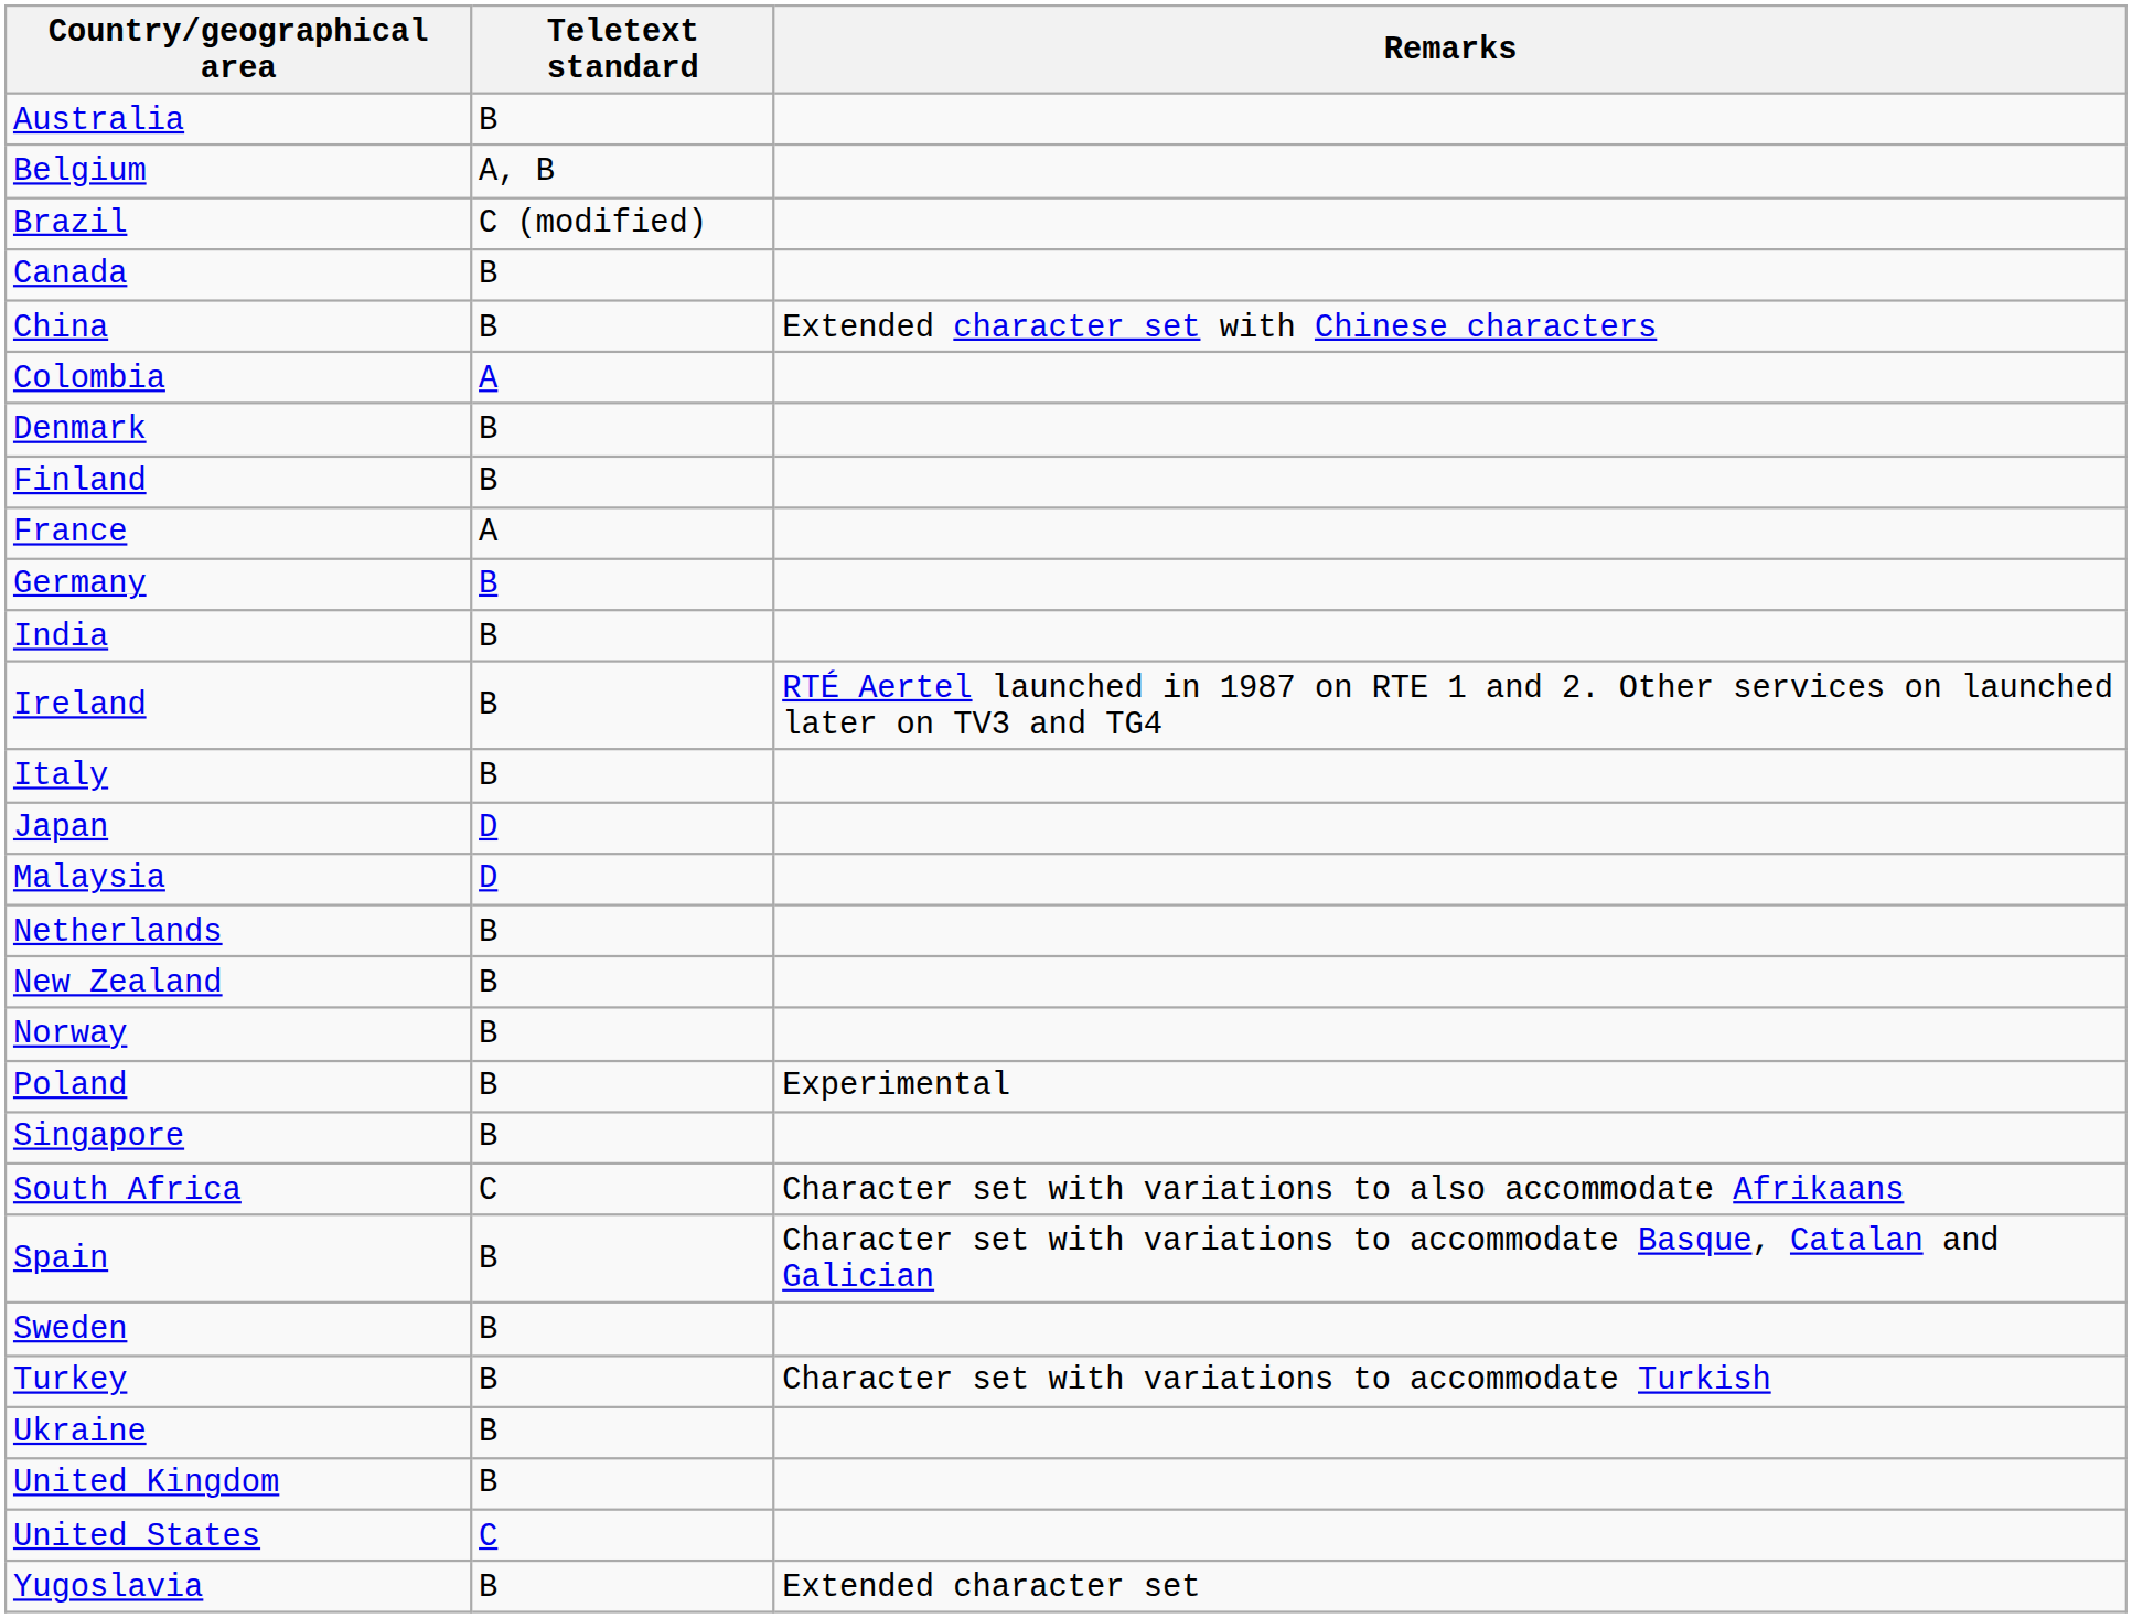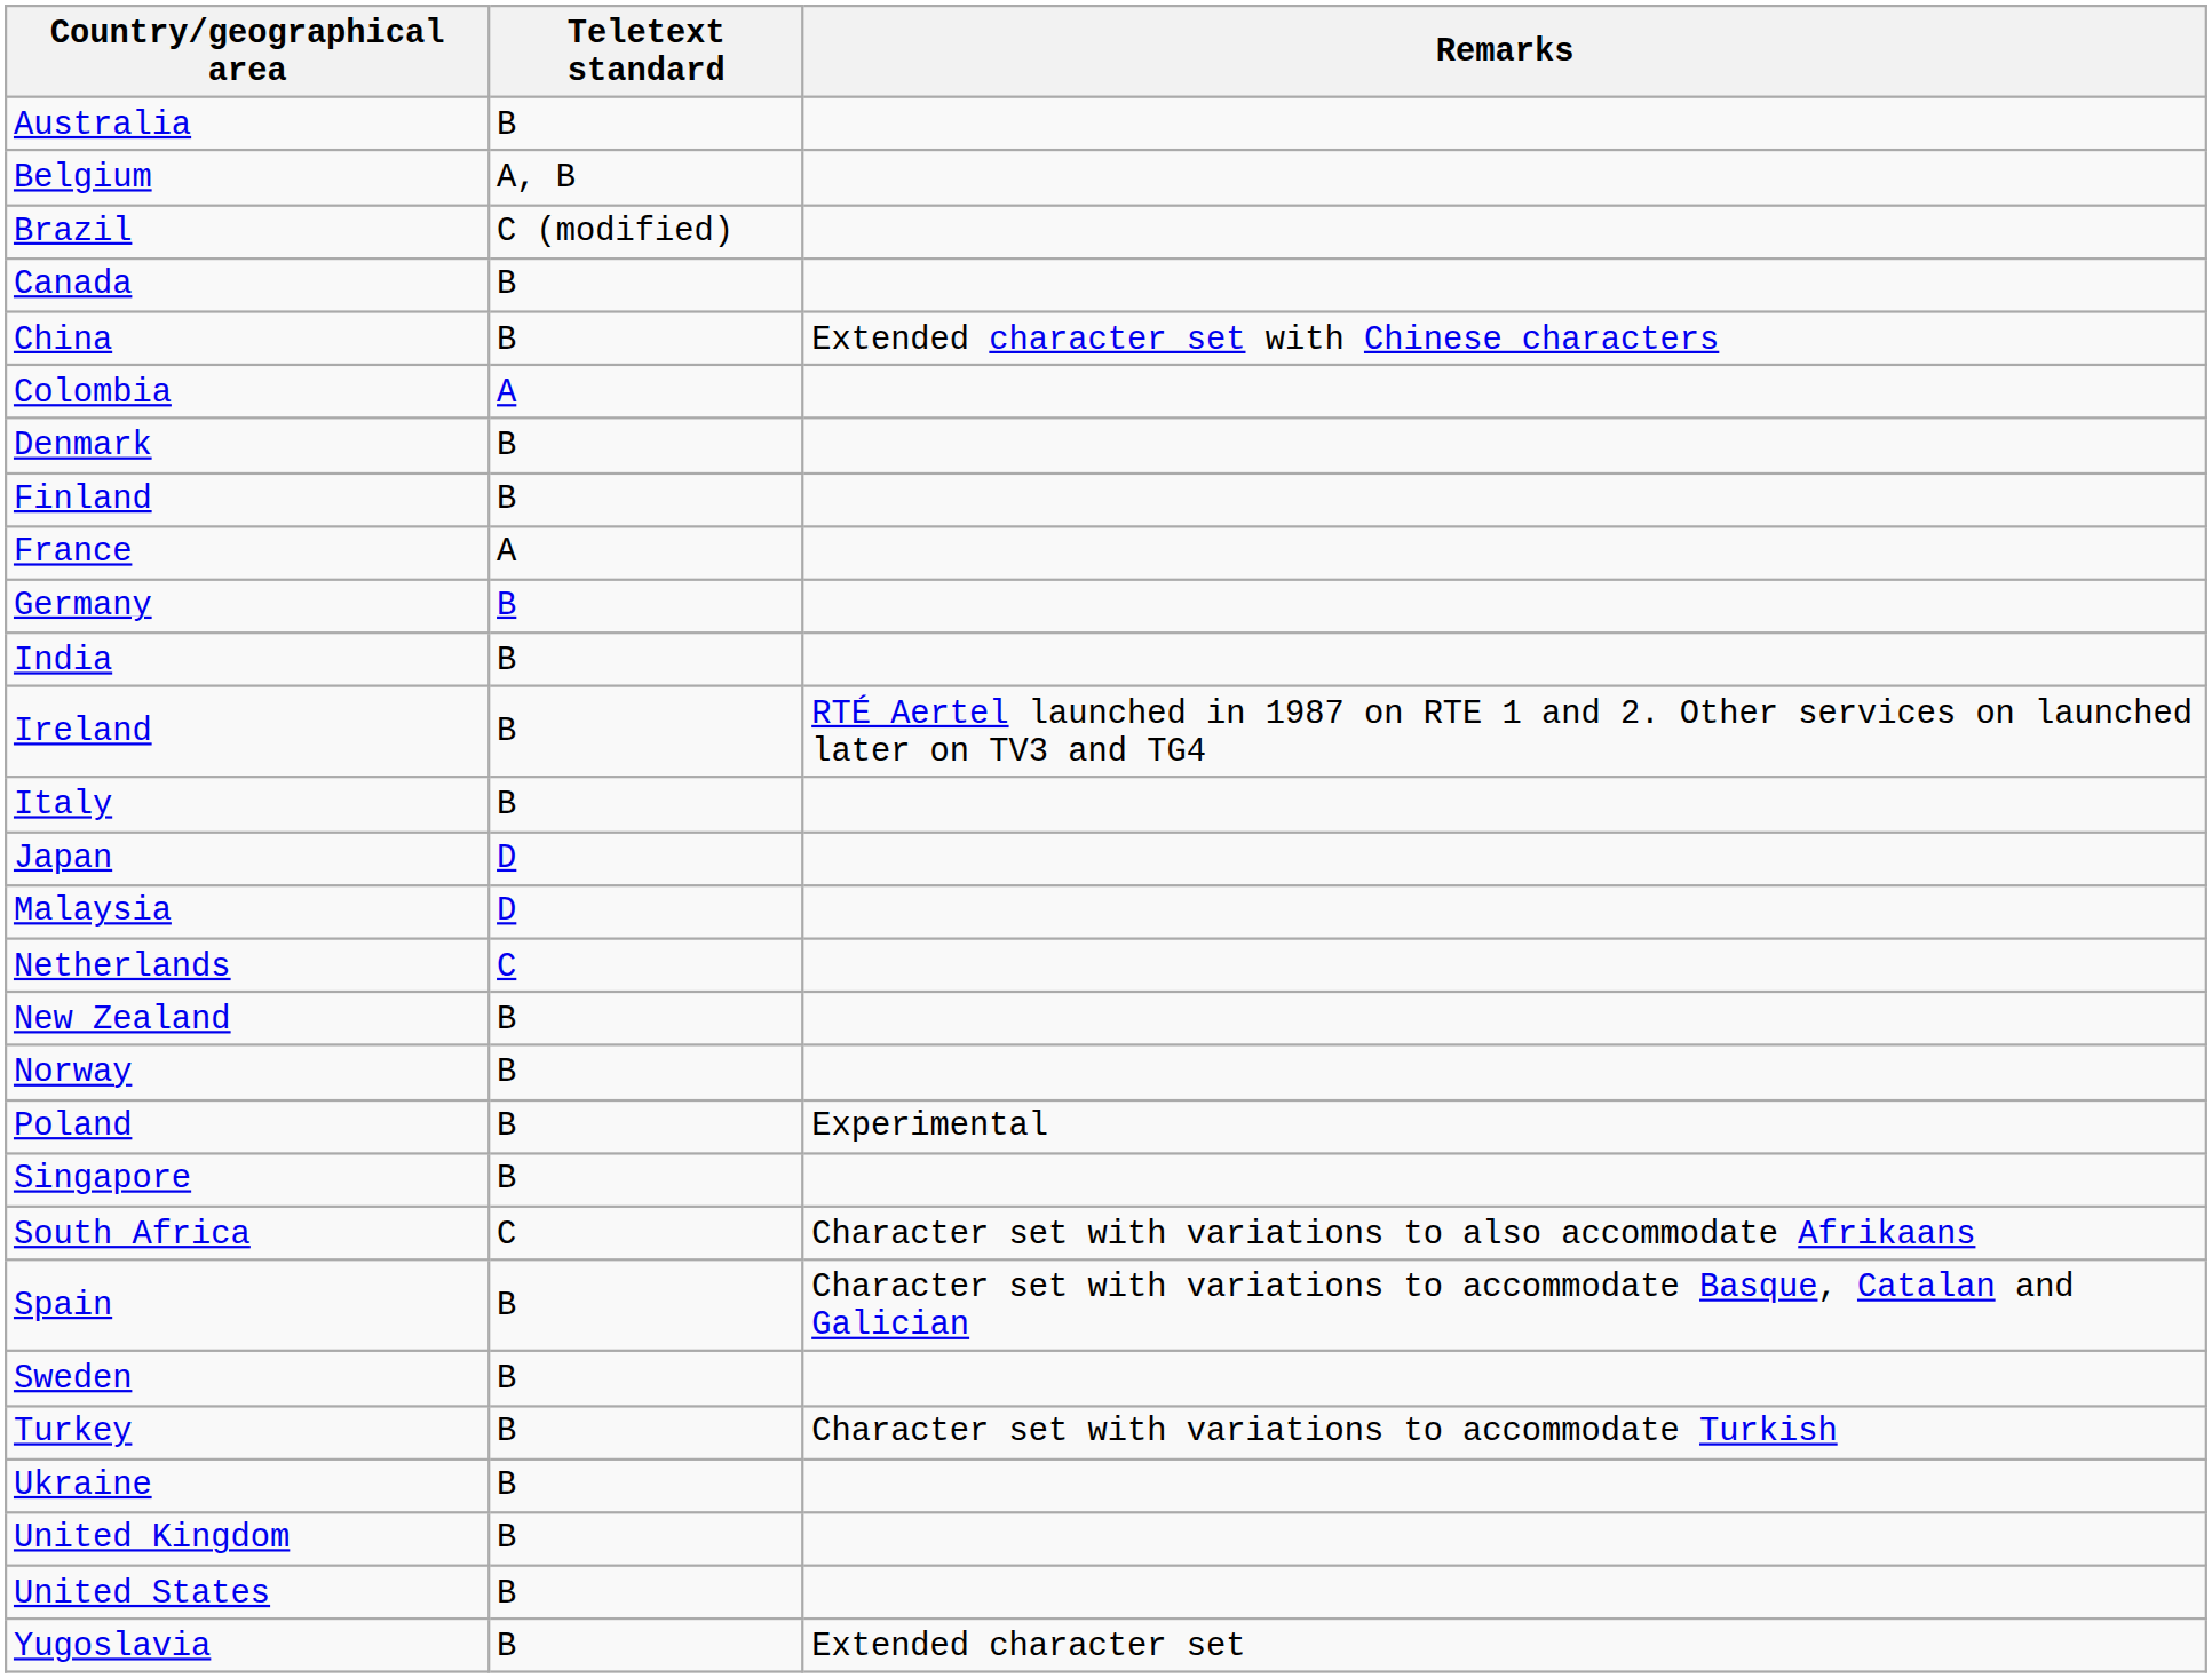Netherlands | Teletext standard: B -> C
United States | Teletext standard: C -> B
